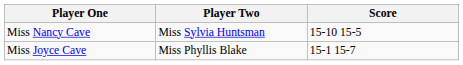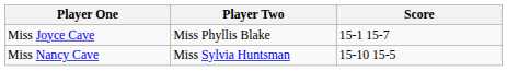rows swapped: Miss Nancy Cave <-> Miss Joyce Cave
